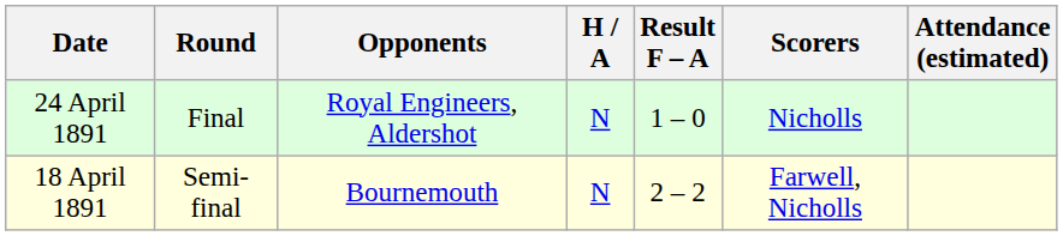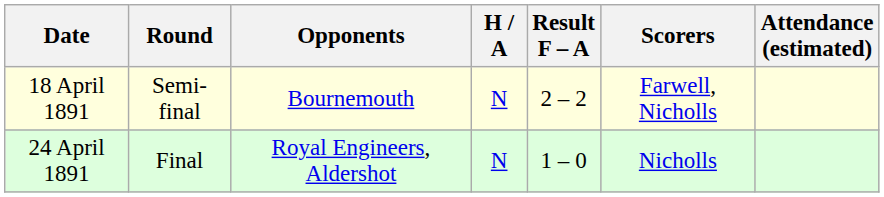rows swapped: 18 April 1891 <-> 24 April 1891
